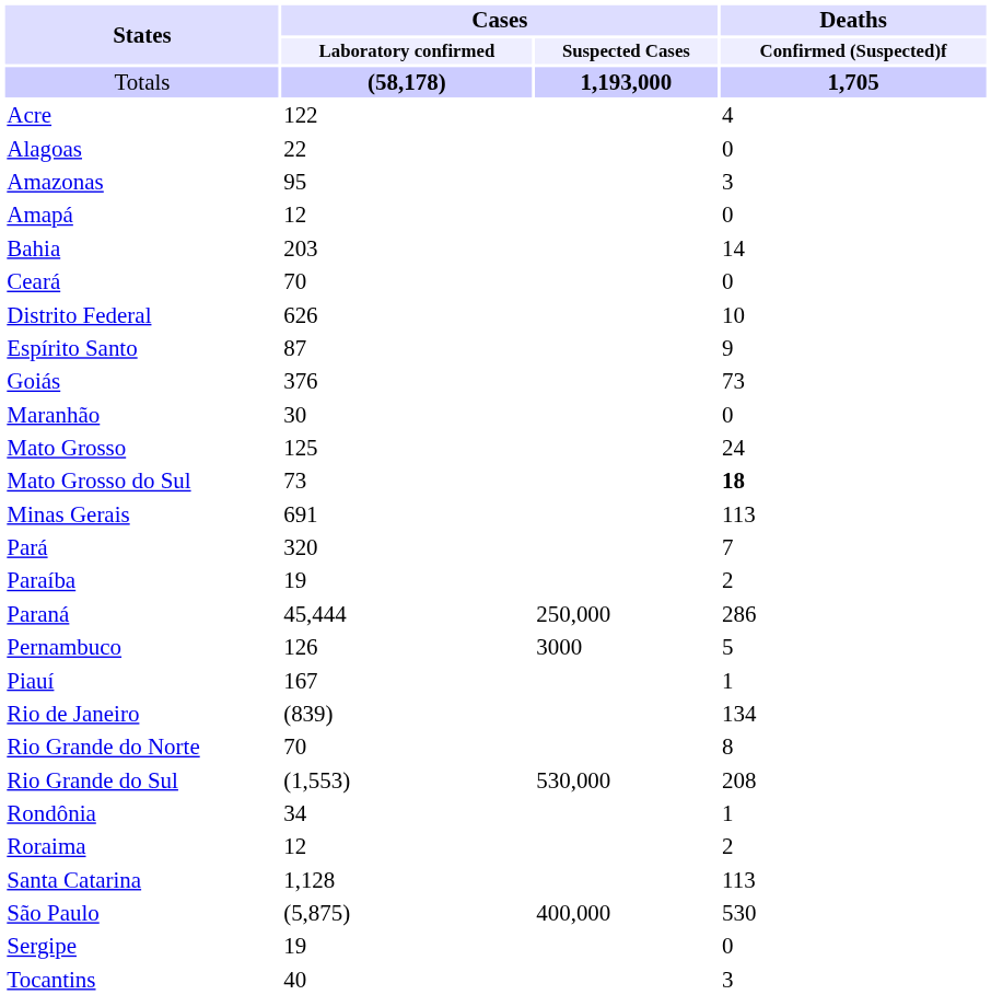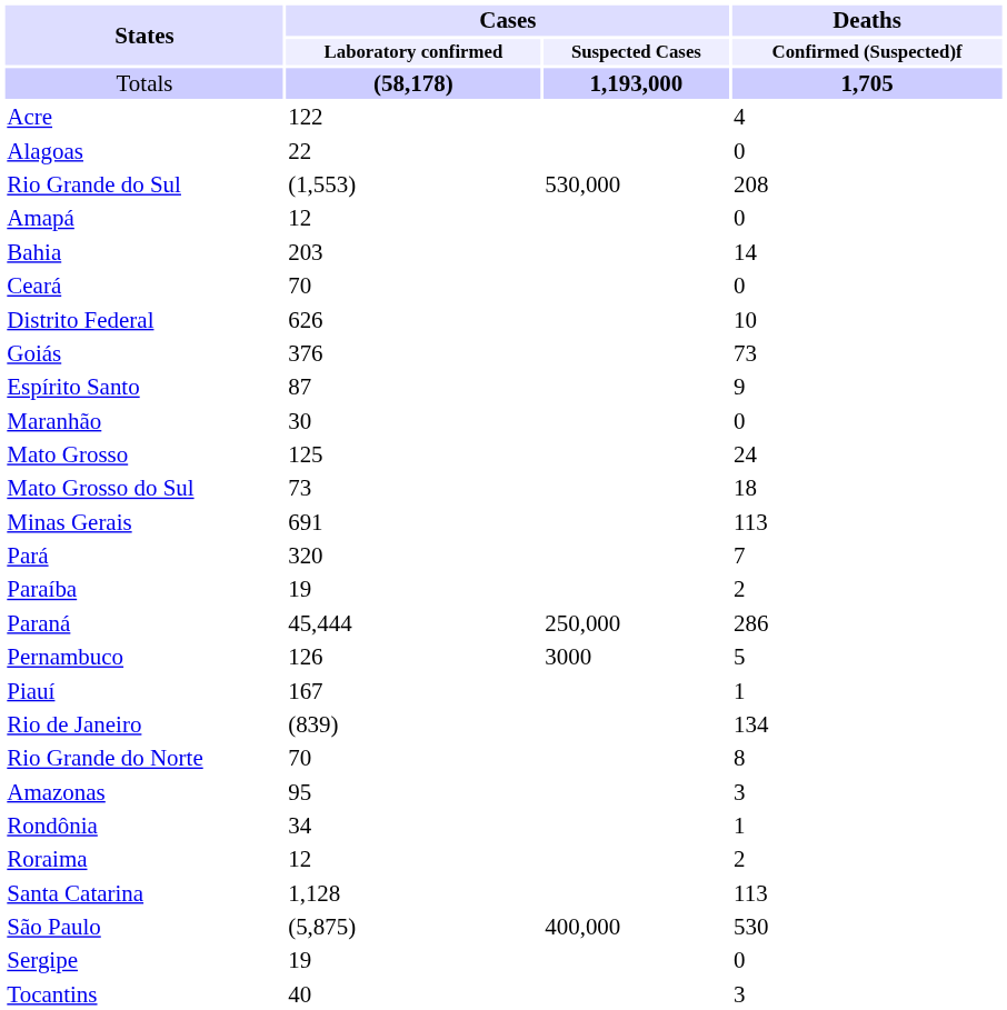rows swapped: Amazonas <-> Rio Grande do Sul
rows swapped: Espírito Santo <-> Goiás
Mato Grosso do Sul | Deaths / Confirmed (Suspected)f: bold -> normal
